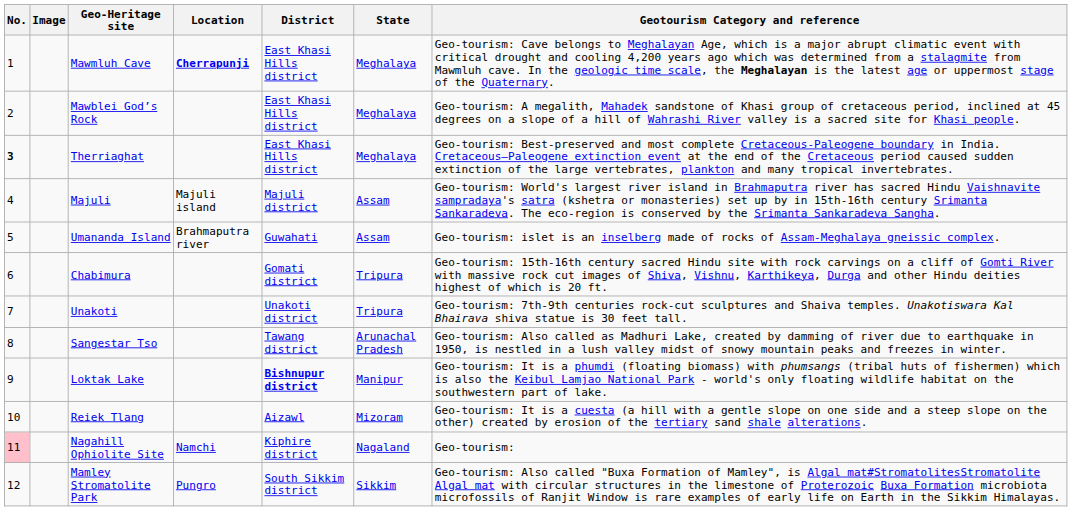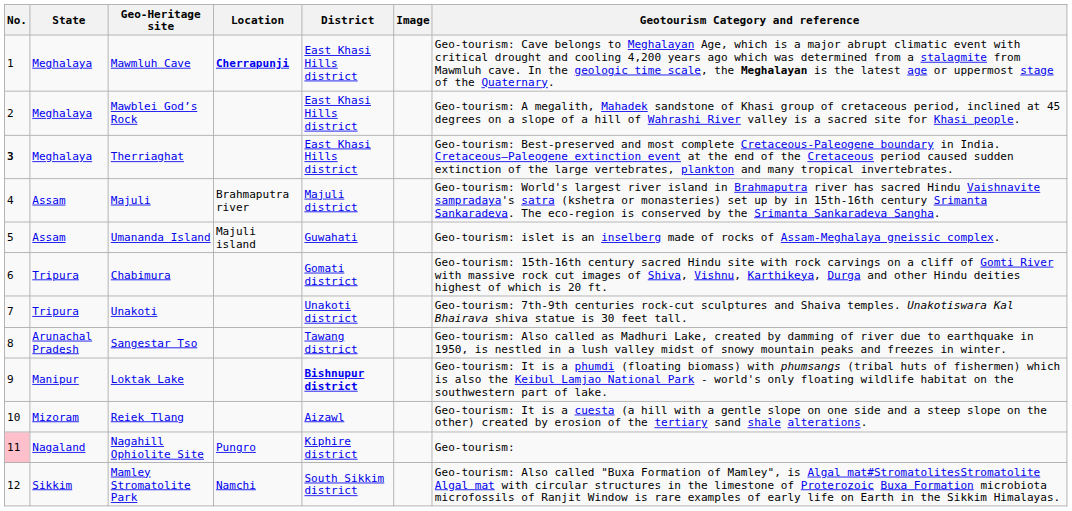columns swapped: Image <-> State
Majuli | Location: Majuli island -> Brahmaputra river
Umananda Island | Location: Brahmaputra river -> Majuli island
Nagahill Ophiolite Site | Location: Namchi -> Pungro
Mamley Stromatolite Park | Location: Pungro -> Namchi
